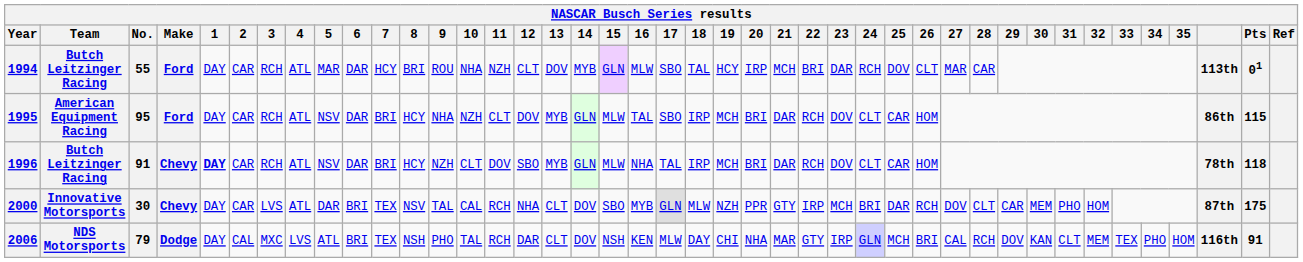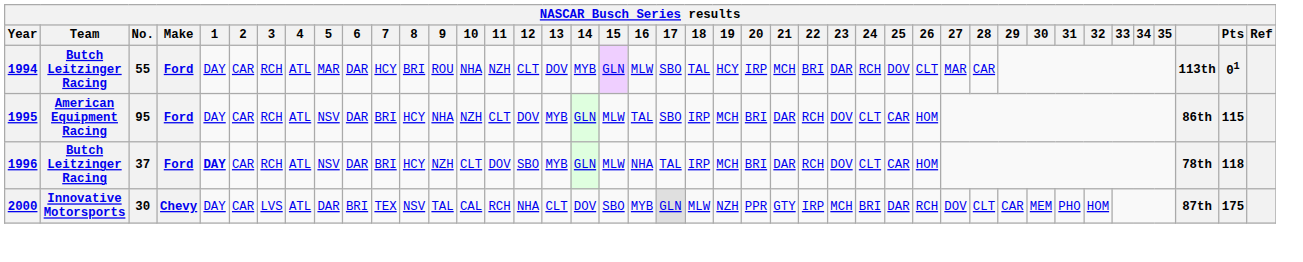1996 | No.: 91 -> 37
1996 | Make: Chevy -> Ford
- row: 2006 | NDS Motorsports | 79 | Dodge | DAY | CAL | MXC | LVS | ATL | BRI | TEX | NSH | PHO | TAL | RCH | DAR | CLT | DOV | NSH | KEN | MLW | DAY | CHI | NHA | MAR | GTY | IRP | GLN | MCH | BRI | CAL | RCH | DOV | KAN | CLT | MEM | TEX | PHO | HOM | 116th | 91
